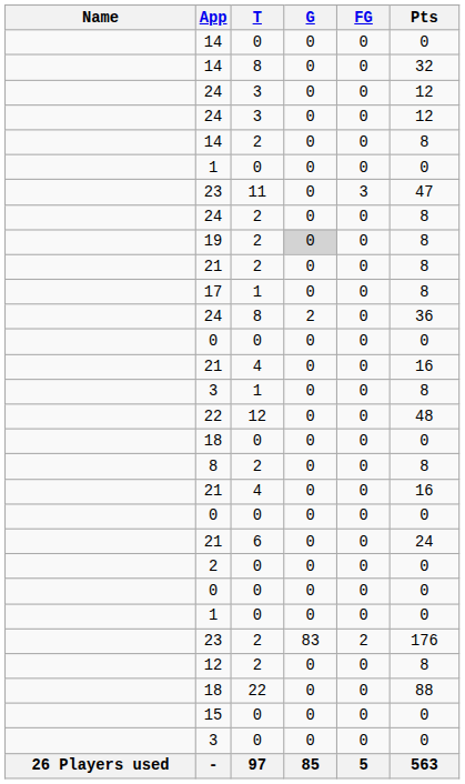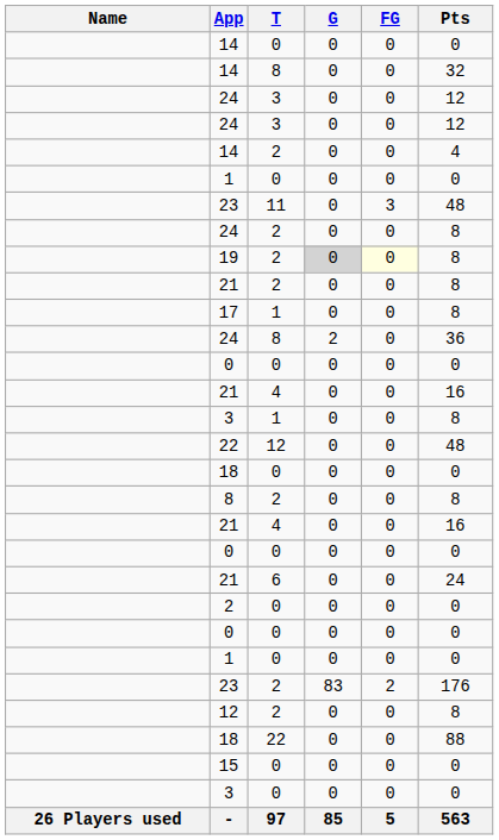14 / 2 | Pts: 8 -> 4
23 / 11 | Pts: 47 -> 48
19 | FG: no background -> lightyellow background
